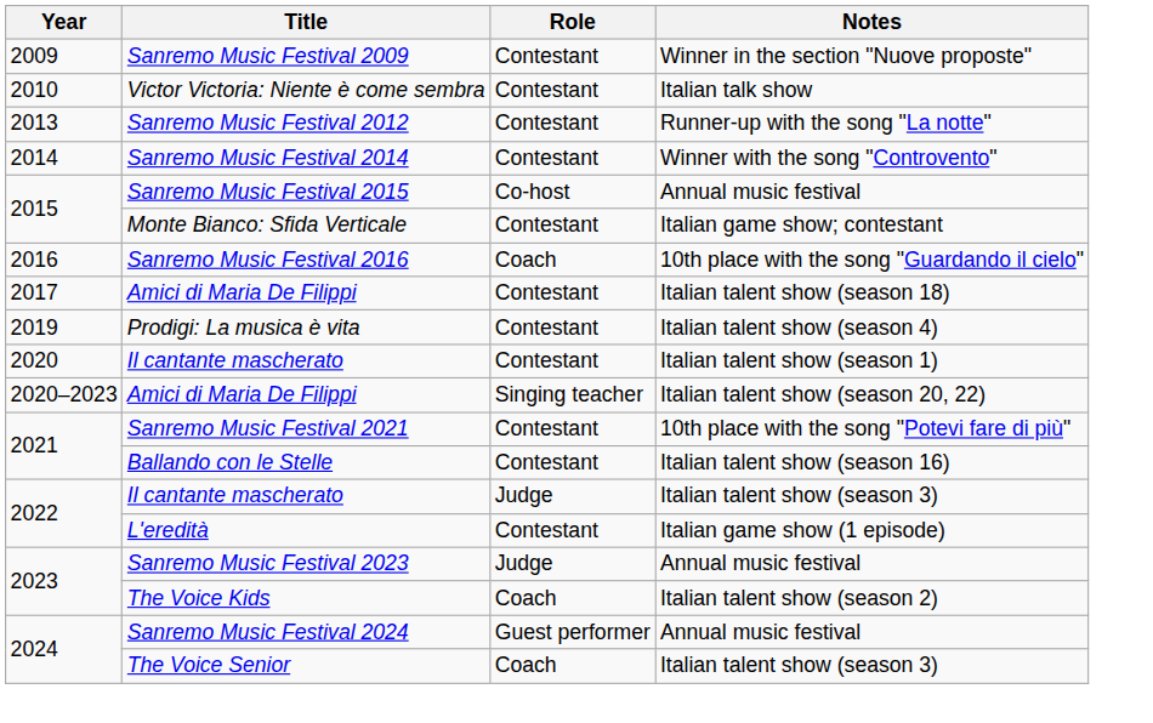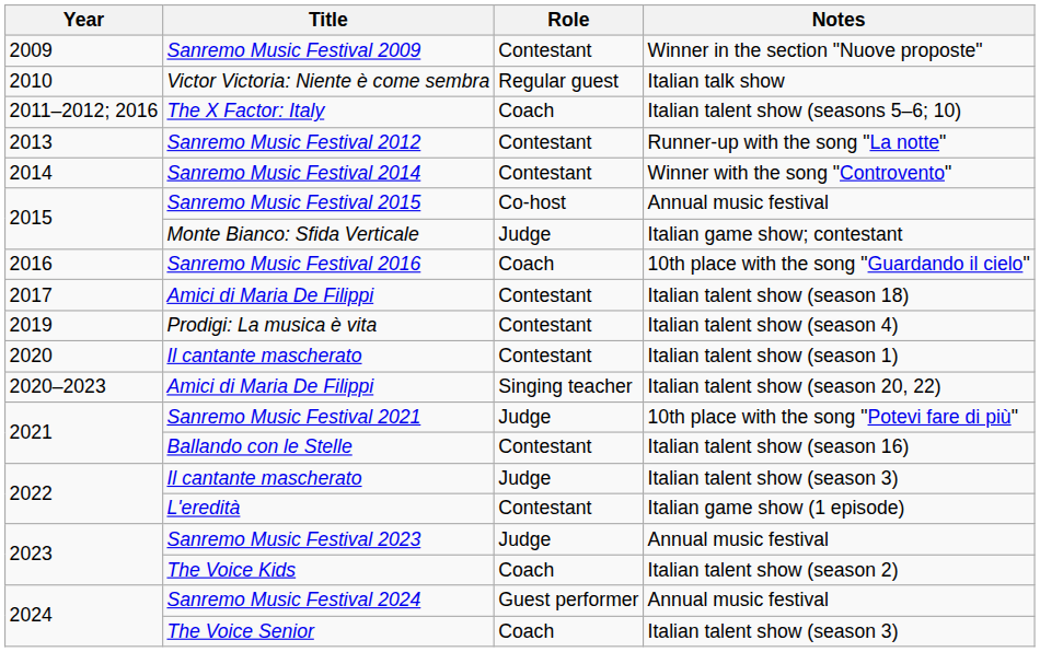Victor Victoria: Niente è come sembra | Role: Contestant -> Regular guest
+ row: 2011–2012; 2016 | The X Factor: Italy | Coach | Italian talent show (seasons 5–6; 10)
Monte Bianco: Sfida Verticale | Role: Contestant -> Judge
Sanremo Music Festival 2021 | Role: Contestant -> Judge
